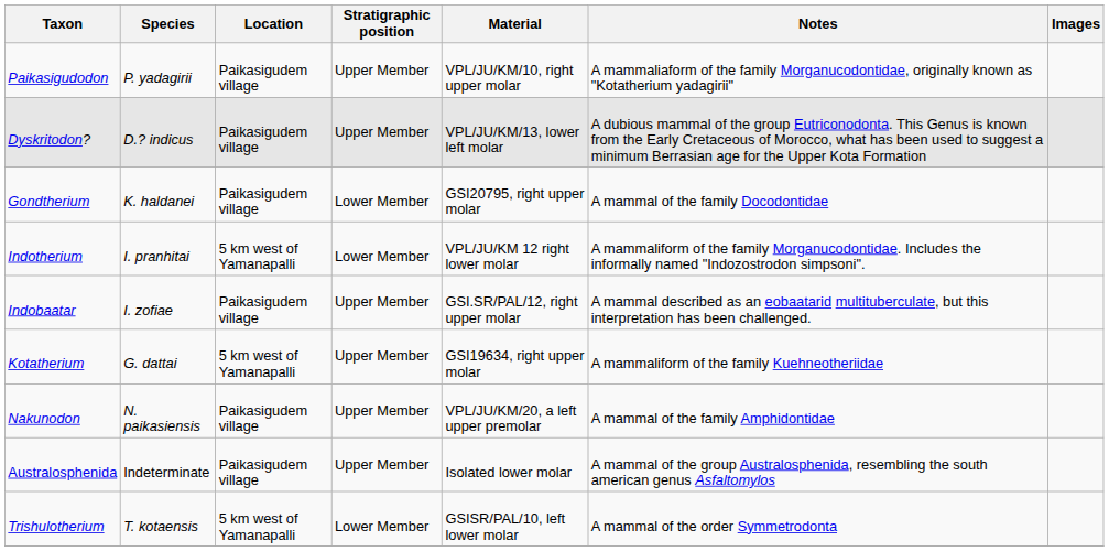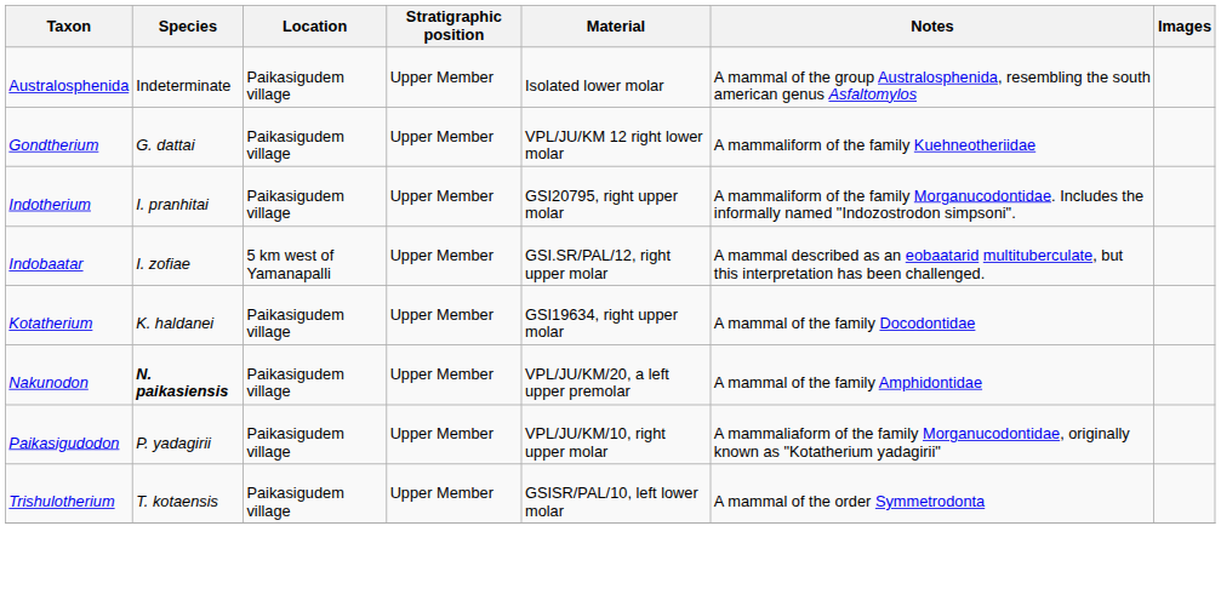rows swapped: Australosphenida <-> Paikasigudodon
- row: Dyskritodon? | D.? indicus | Paikasigudem village | Upper Member | VPL/JU/KM/13, lower left molar | A dubious mammal of the group Eutriconodonta. This Genus is known from the Early Cretaceous of Morocco, what has been used to suggest a minimum Berrasian age for the Upper Kota Formation
Gondtherium | Species: K. haldanei -> G. dattai
Gondtherium | Stratigraphic position: Lower Member -> Upper Member
Gondtherium | Material: GSI20795, right upper molar -> VPL/JU/KM 12 right lower molar
Gondtherium | Notes: A mammal of the family Docodontidae -> A mammaliform of the family Kuehneotheriidae
Indotherium | Location: 5 km west of Yamanapalli -> Paikasigudem village
Indotherium | Stratigraphic position: Lower Member -> Upper Member
Indotherium | Material: VPL/JU/KM 12 right lower molar -> GSI20795, right upper molar
Indobaatar | Location: Paikasigudem village -> 5 km west of Yamanapalli
Kotatherium | Species: G. dattai -> K. haldanei
Kotatherium | Location: 5 km west of Yamanapalli -> Paikasigudem village
Kotatherium | Notes: A mammaliform of the family Kuehneotheriidae -> A mammal of the family Docodontidae
Nakunodon | Species: normal -> bold
Trishulotherium | Location: 5 km west of Yamanapalli -> Paikasigudem village
Trishulotherium | Stratigraphic position: Lower Member -> Upper Member
